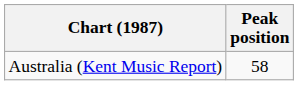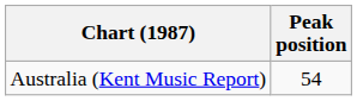Australia (Kent Music Report) | Peak position: 58 -> 54
